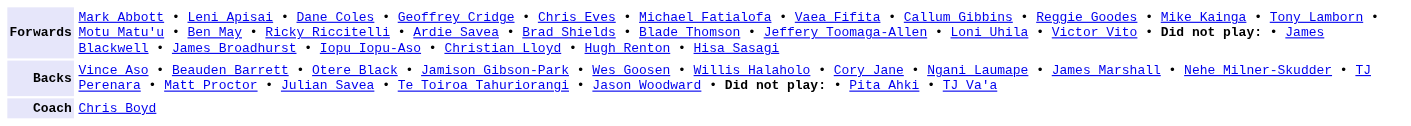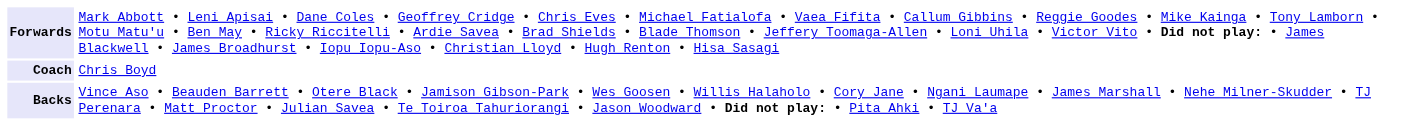rows swapped: Backs <-> Coach
